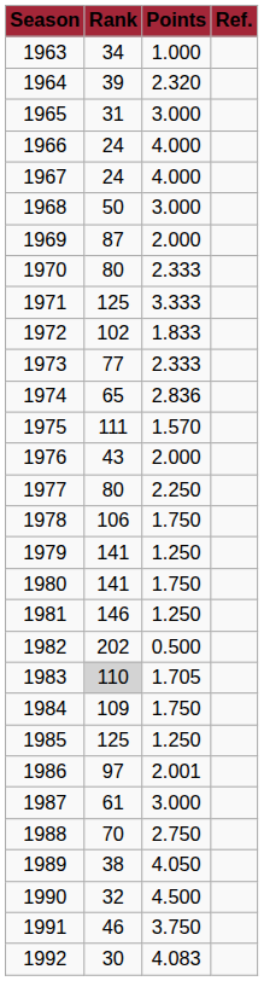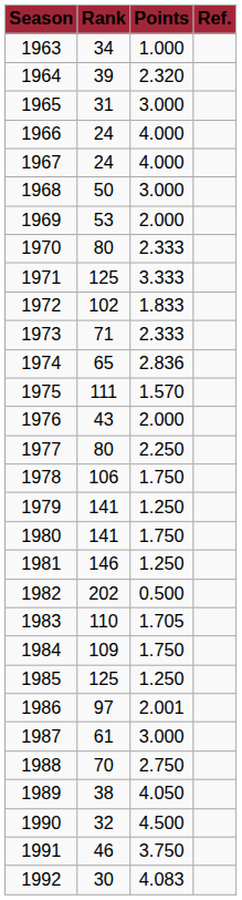1969 | Rank: 87 -> 53
1973 | Rank: 77 -> 71
1983 | Rank: lightgrey background -> no background
